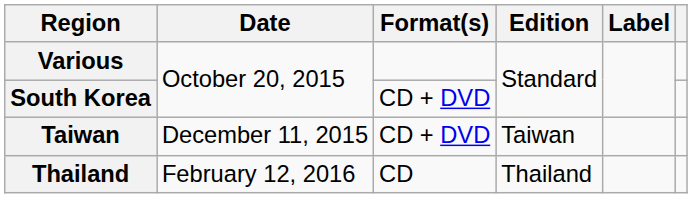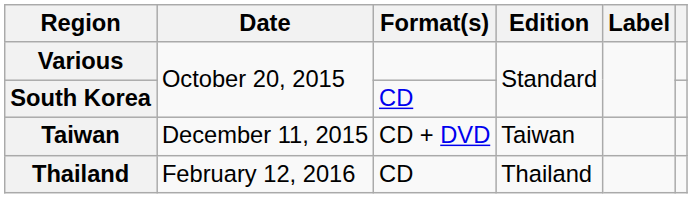South Korea | Format(s): CD + DVD -> CD
